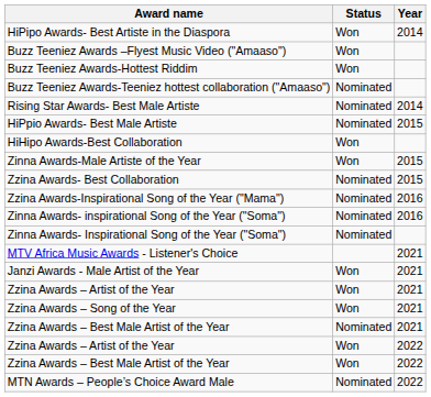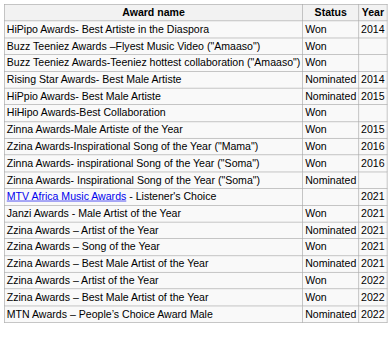- row: Buzz Teeniez Awards-Hottest Riddim | Won
Buzz Teeniez Awards-Teeniez hottest collaboration ("Amaaso") | Status: Nominated -> Won
- row: Zzina Awards- Best Collaboration | Nominated | 2015
Zzina Awards-Inspirational Song of the Year ("Mama") | Status: Nominated -> Won
Zinna Awards- inspirational Song of the Year ("Soma") | Status: Nominated -> Won
Zzina Awards – Artist of the Year / 2021 | Status: Won -> Nominated
